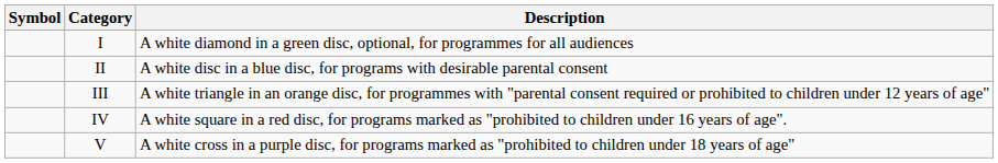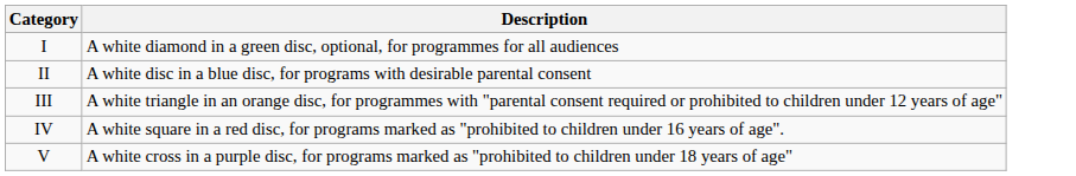- column: Symbol
